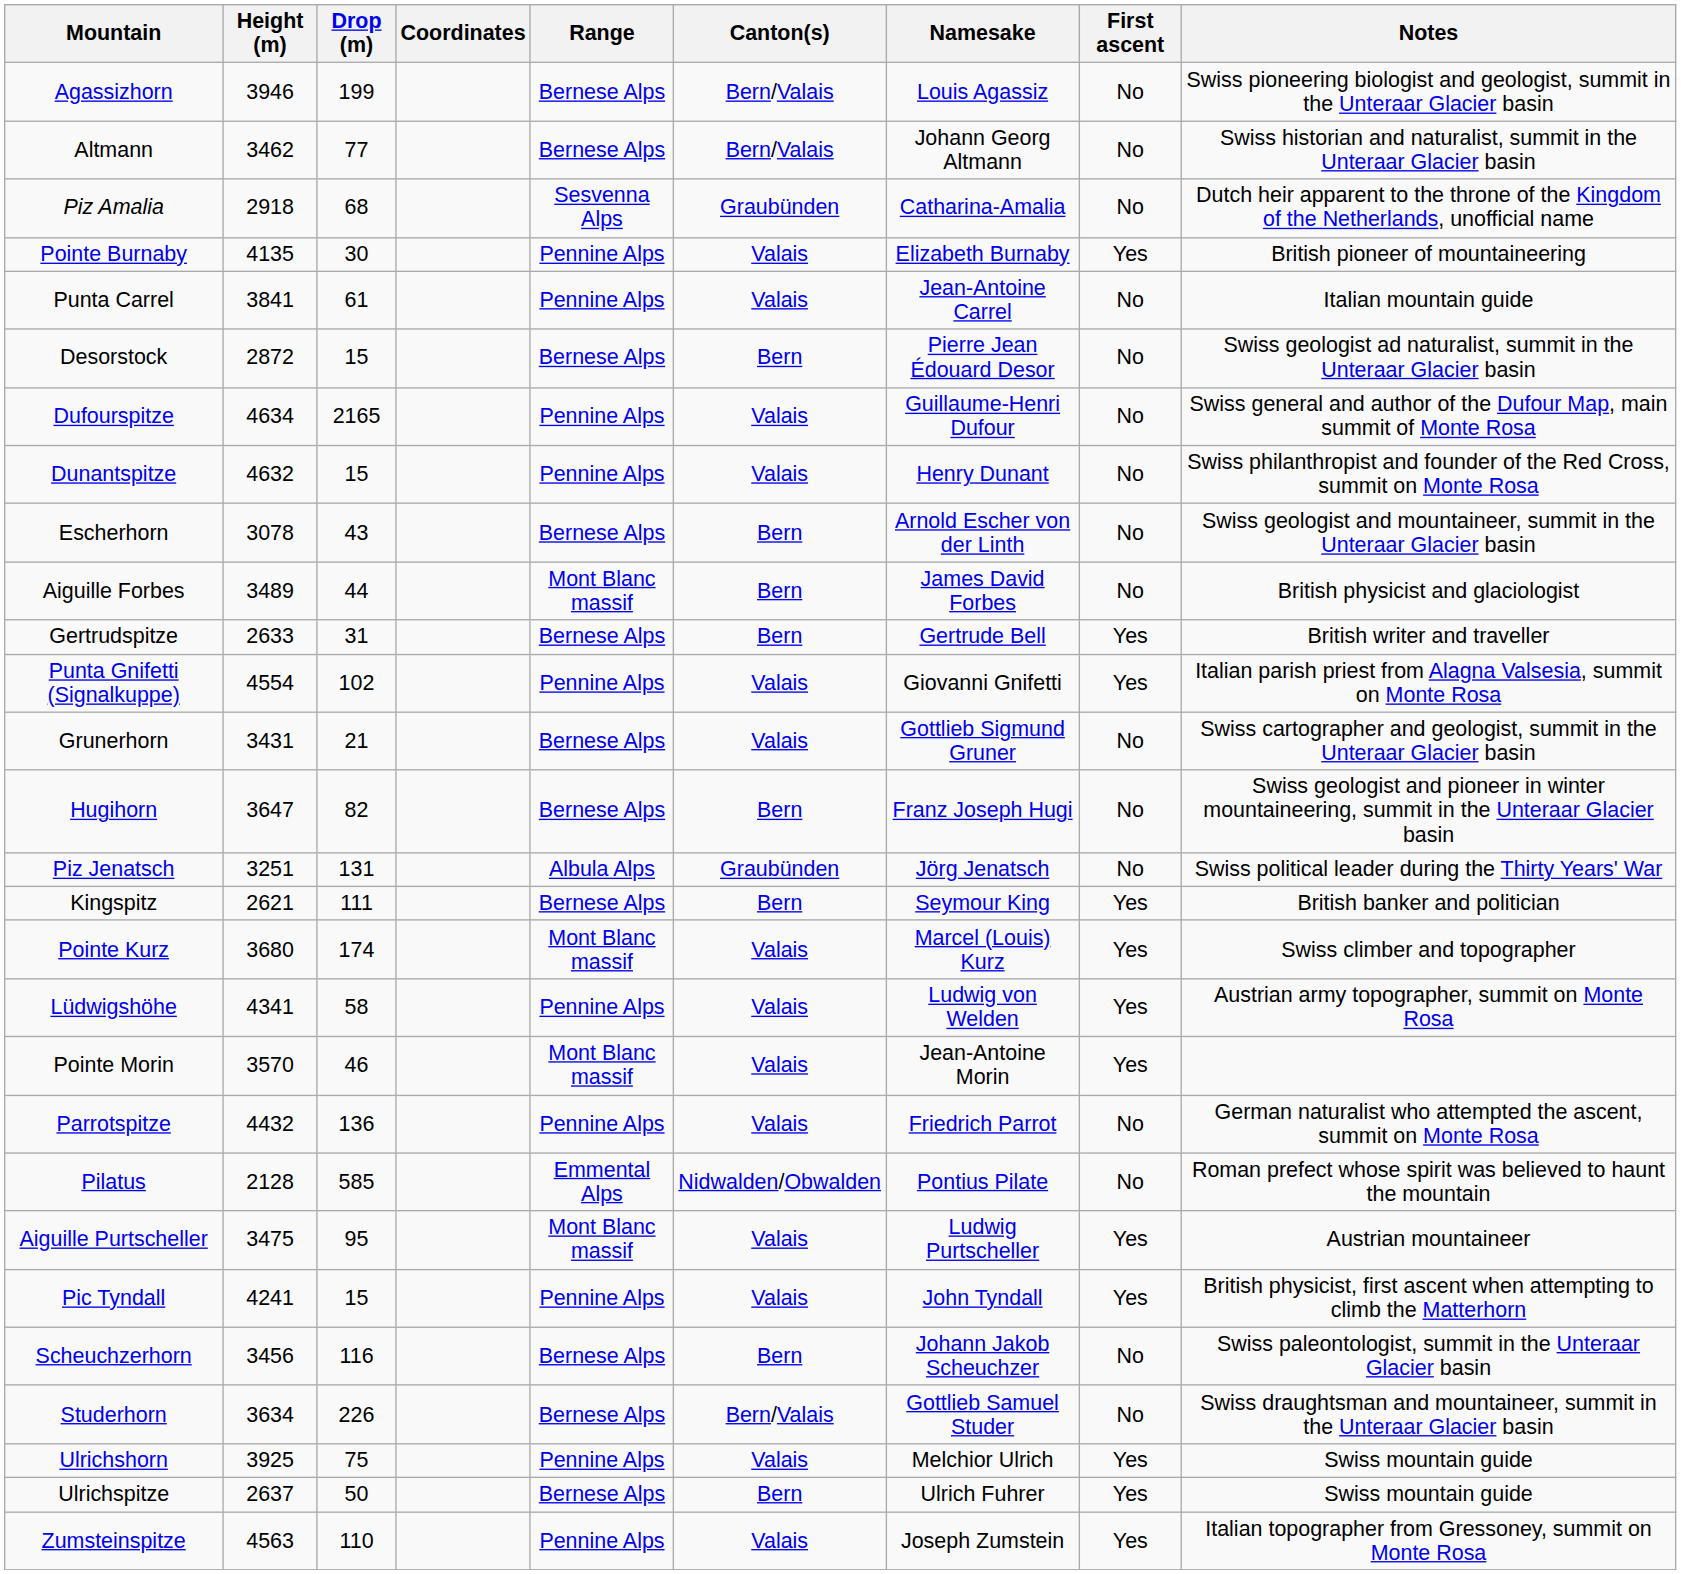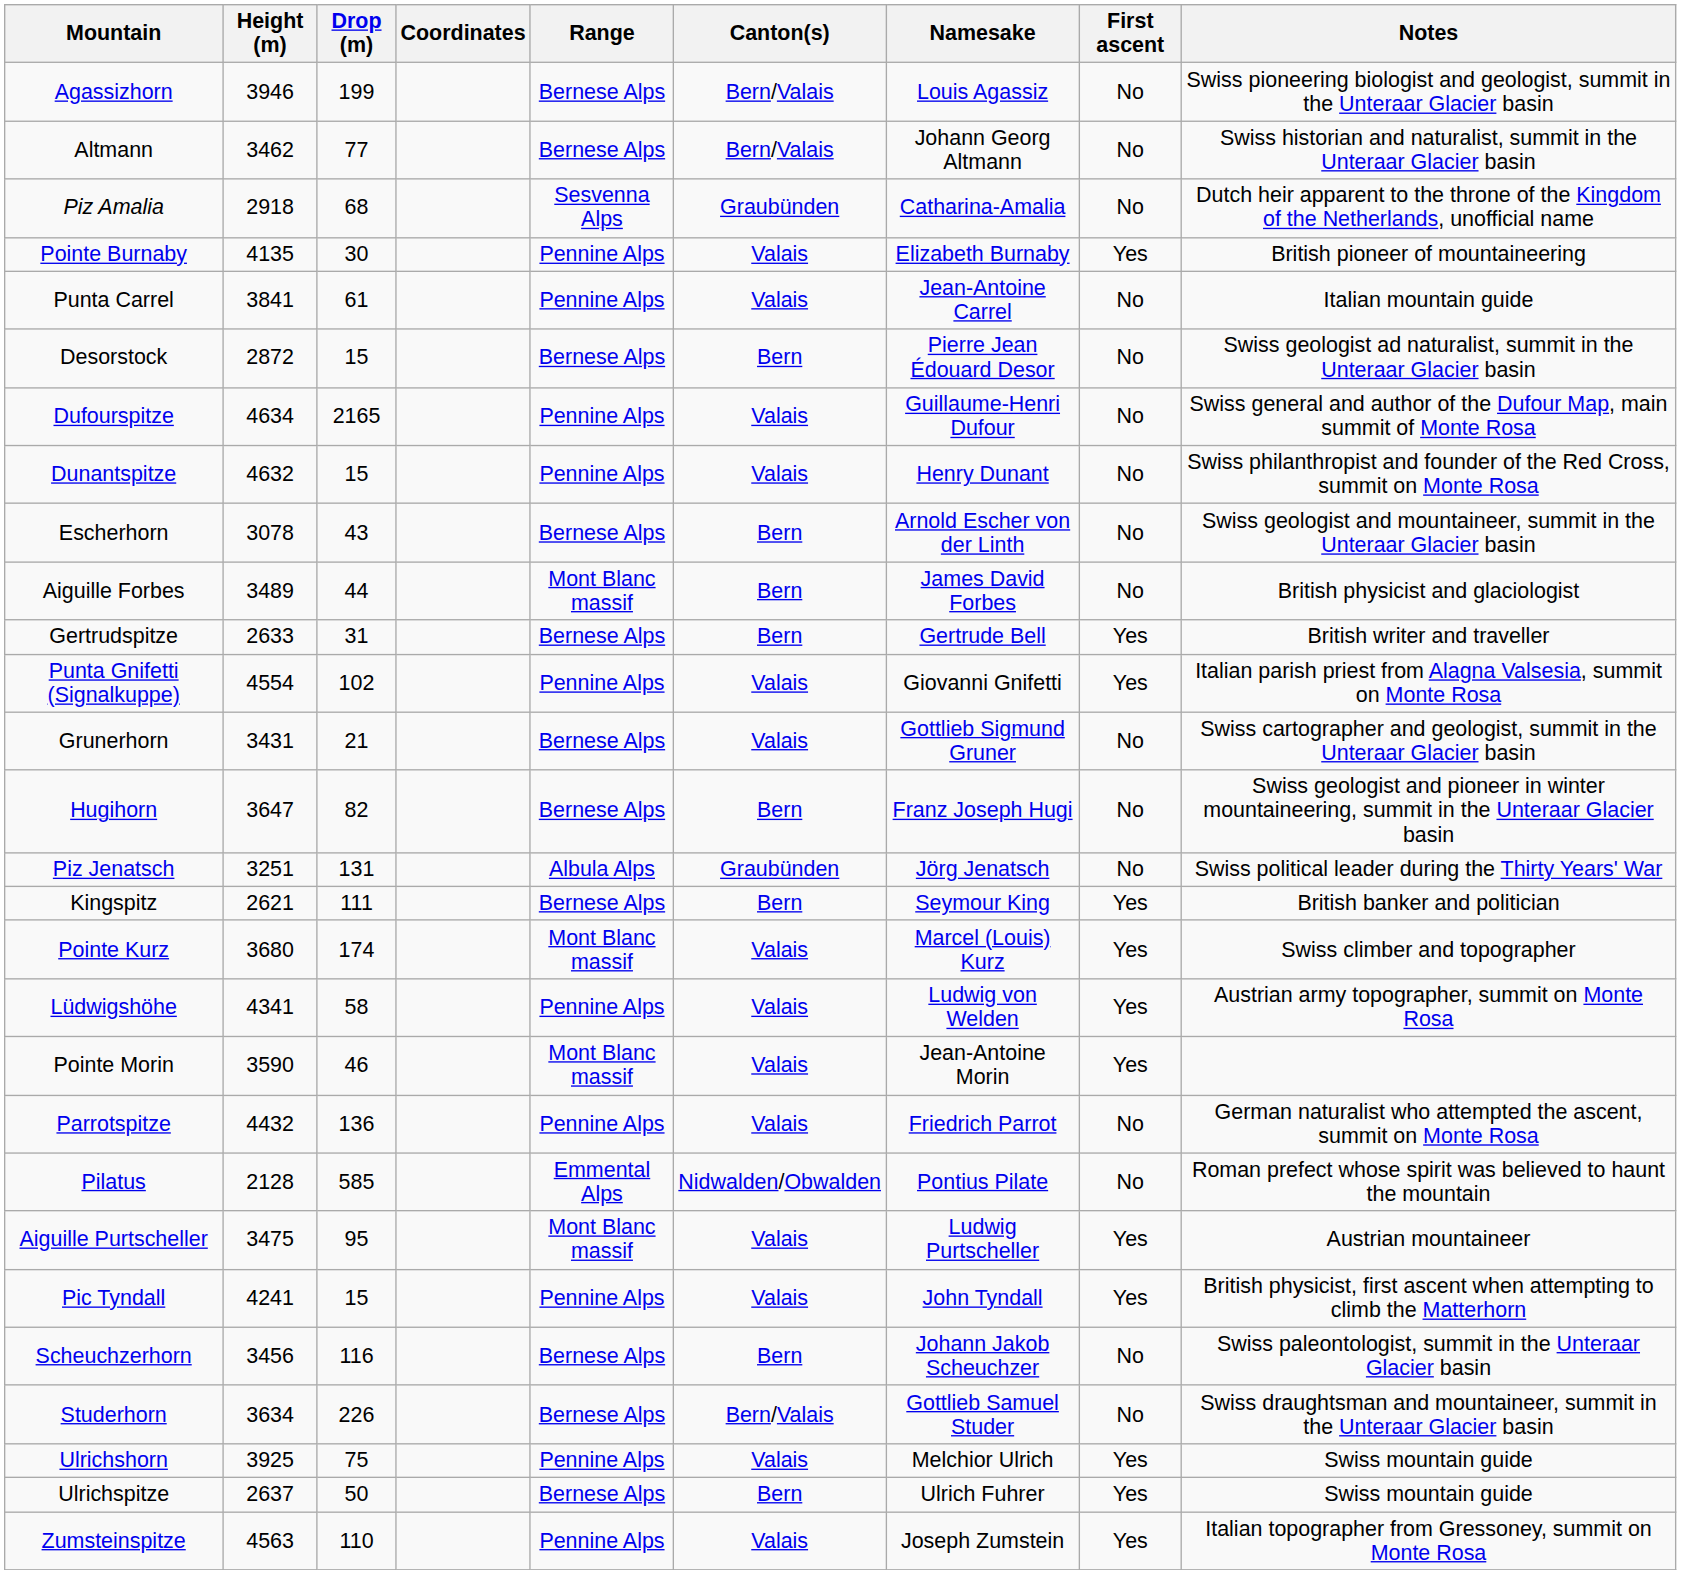Pointe Morin | Height (m): 3570 -> 3590
